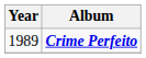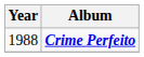Crime Perfeito | Year: 1989 -> 1988
